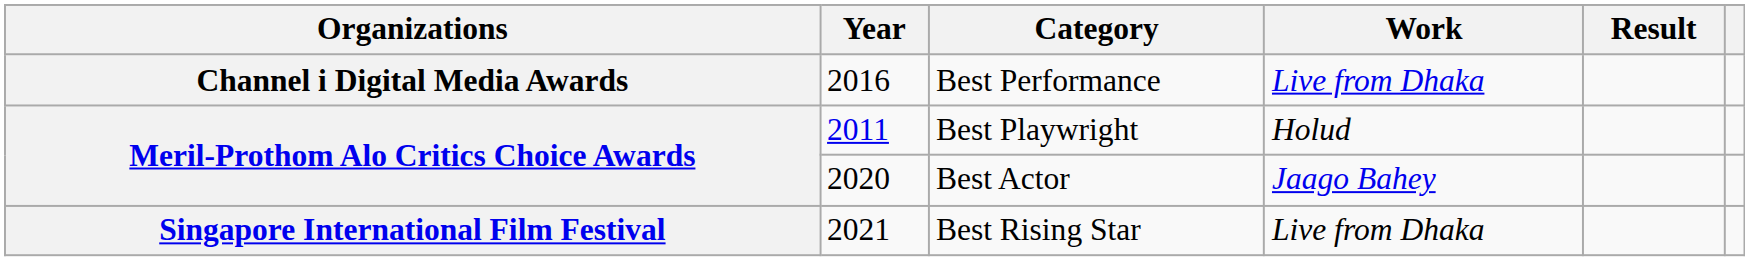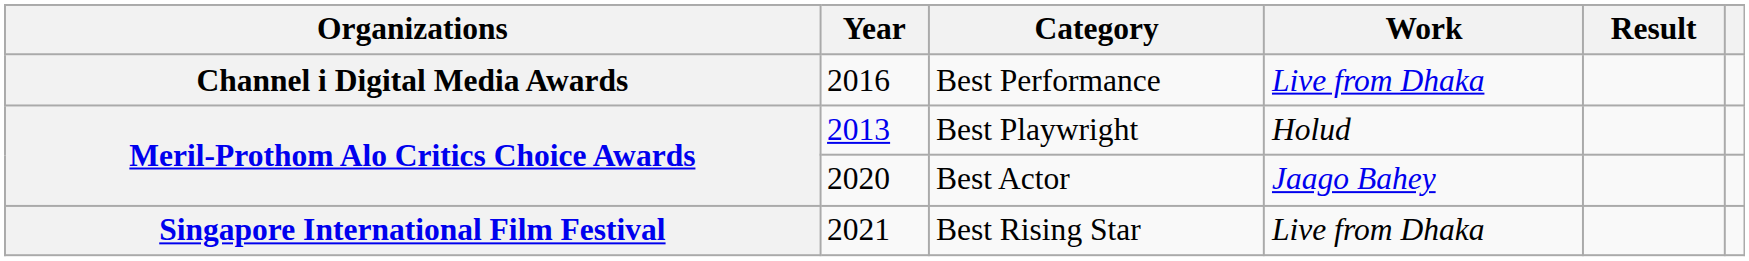Best Playwright | Year: 2011 -> 2013
